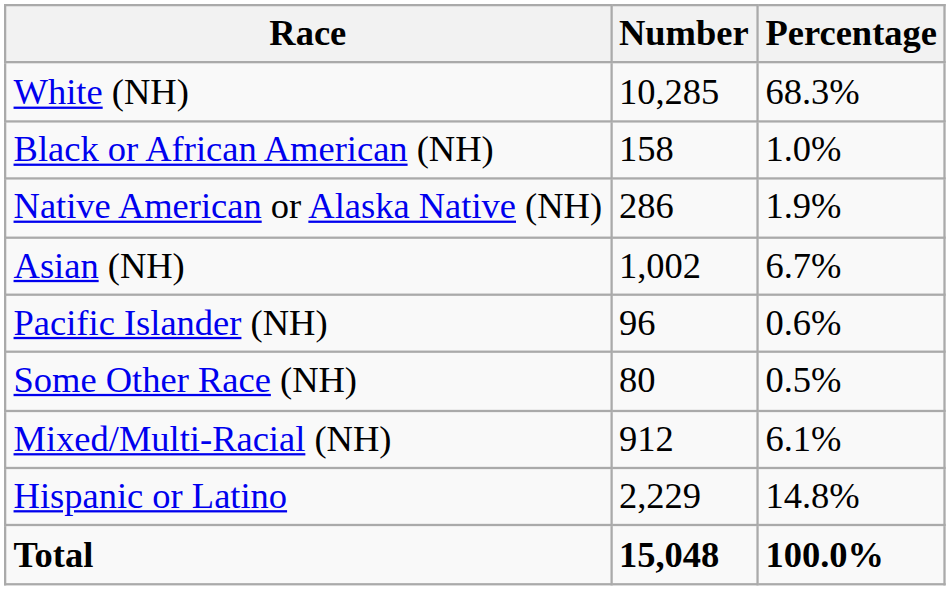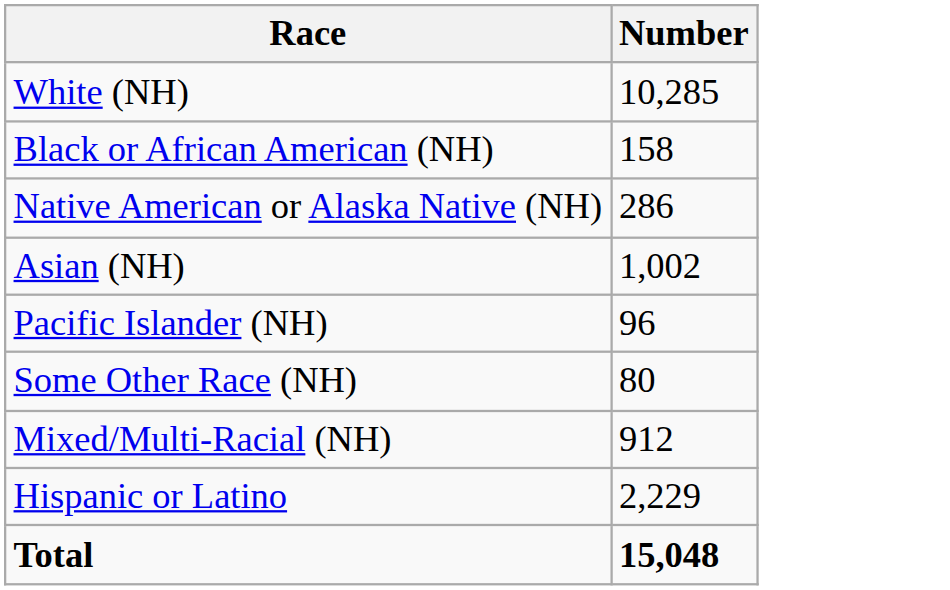- column: Percentage | 68.3% | 1.0% | 1.9% | 6.7% | 0.6% | 0.5% | 6.1% | 14.8% | 100.0%
